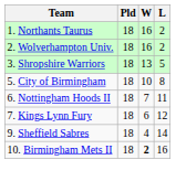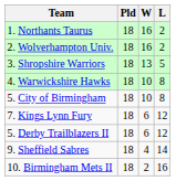+ row: 4. Warwickshire Hawks | 18 | 10 | 8
- row: 6. Nottingham Hoods II | 18 | 7 | 11
+ row: 5. Derby Trailblazers II | 18 | 6 | 12
10. Birmingham Mets II | W: bold -> normal
